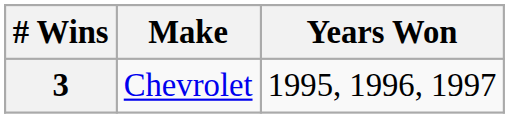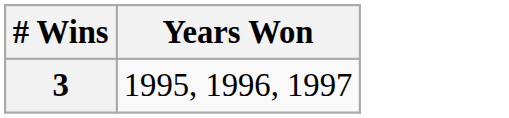- column: Make | Chevrolet
